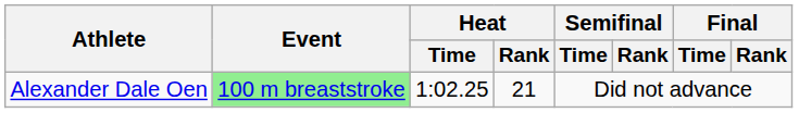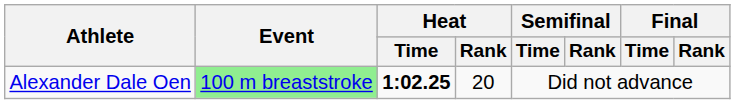Alexander Dale Oen | Heat / Time: normal -> bold
Alexander Dale Oen | Heat / Rank: 21 -> 20
